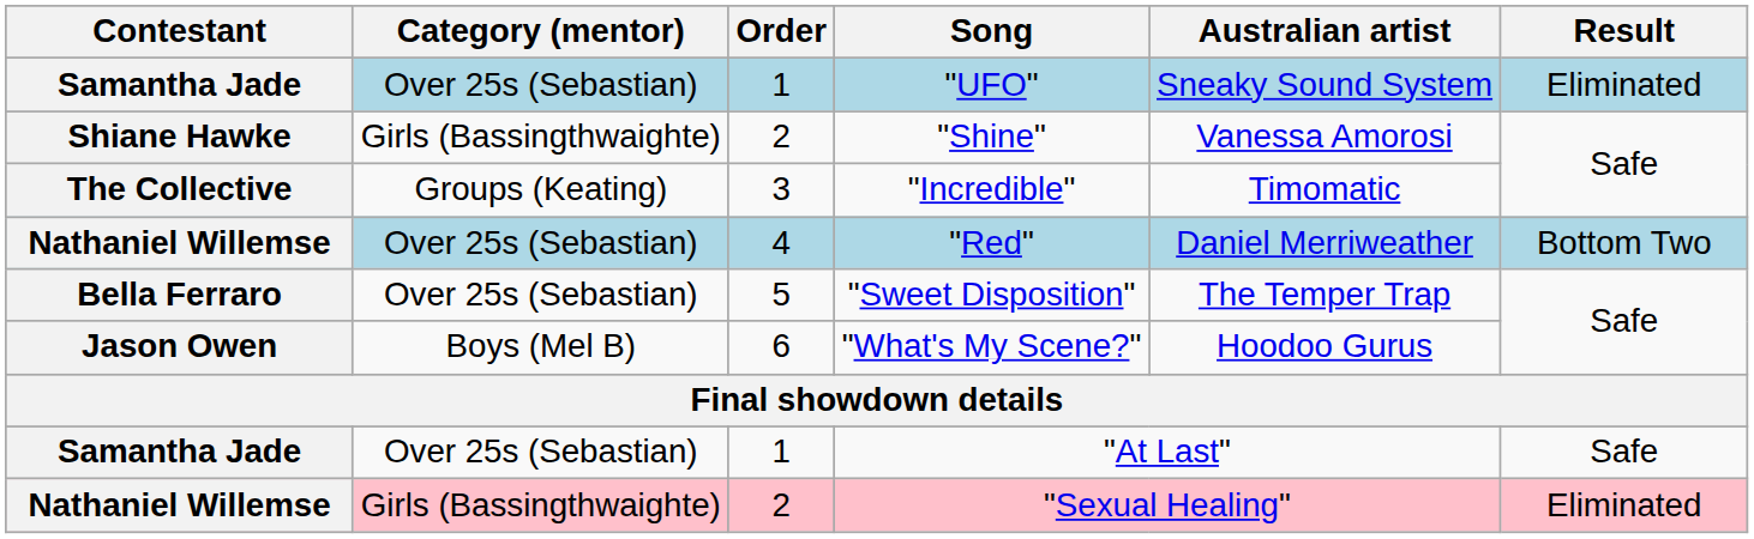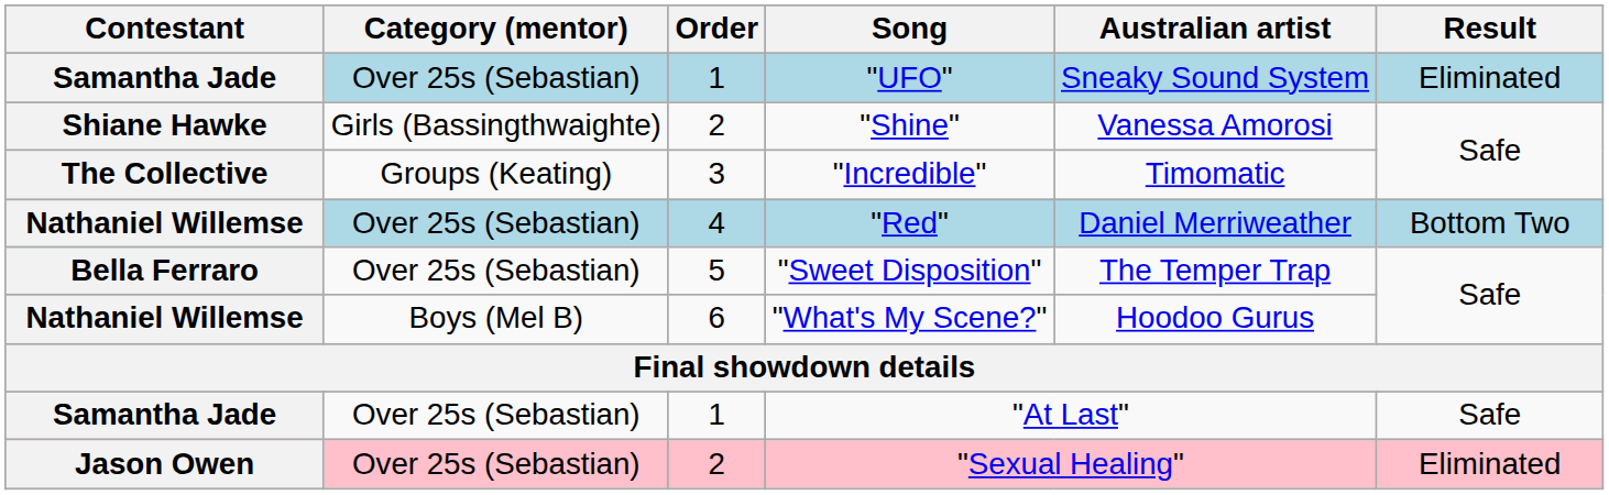"What's My Scene?" | Contestant: Jason Owen -> Nathaniel Willemse
"Sexual Healing" | Contestant: Nathaniel Willemse -> Jason Owen
"Sexual Healing" | Category (mentor): Girls (Bassingthwaighte) -> Over 25s (Sebastian)
